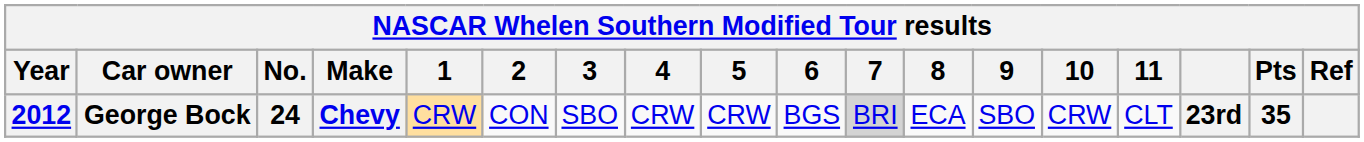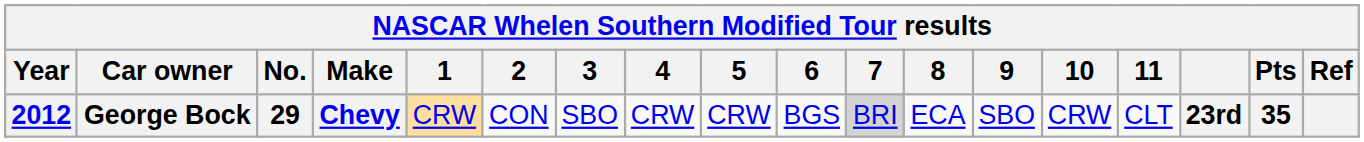George Bock | No.: 24 -> 29
